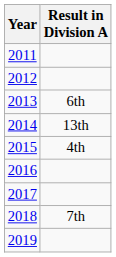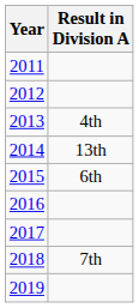2013 | Result in Division A: 6th -> 4th
2015 | Result in Division A: 4th -> 6th
